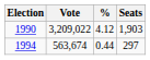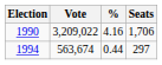1990 | %: 4.12 -> 4.16
1990 | Seats: 1,903 -> 1,706
